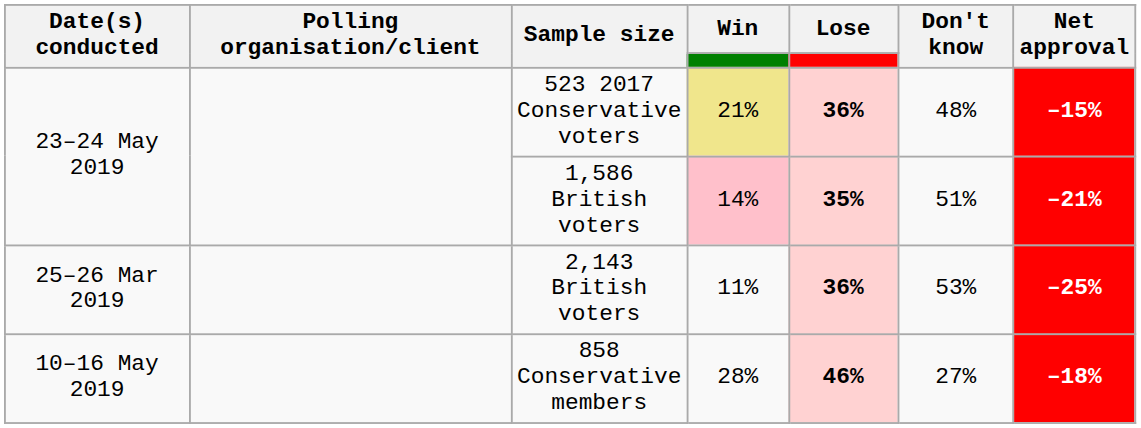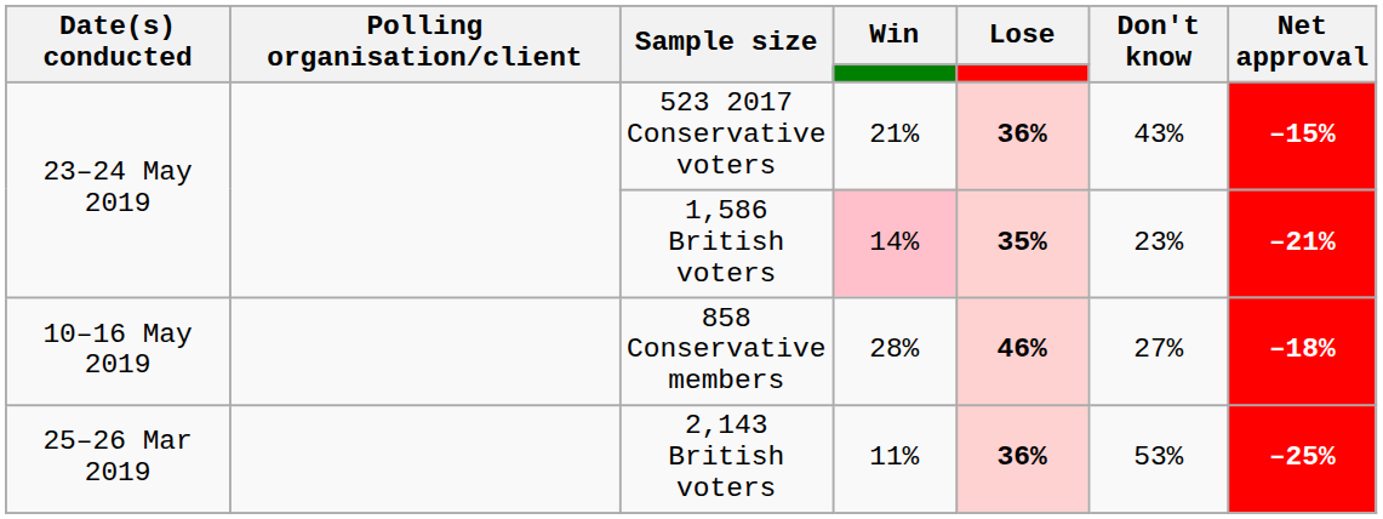523 2017 Conservative voters | Win: khaki background -> no background
523 2017 Conservative voters | Don't know: 48% -> 43%
1,586 British voters | Don't know: 51% -> 23%
rows swapped: 858 Conservative members <-> 2,143 British voters
